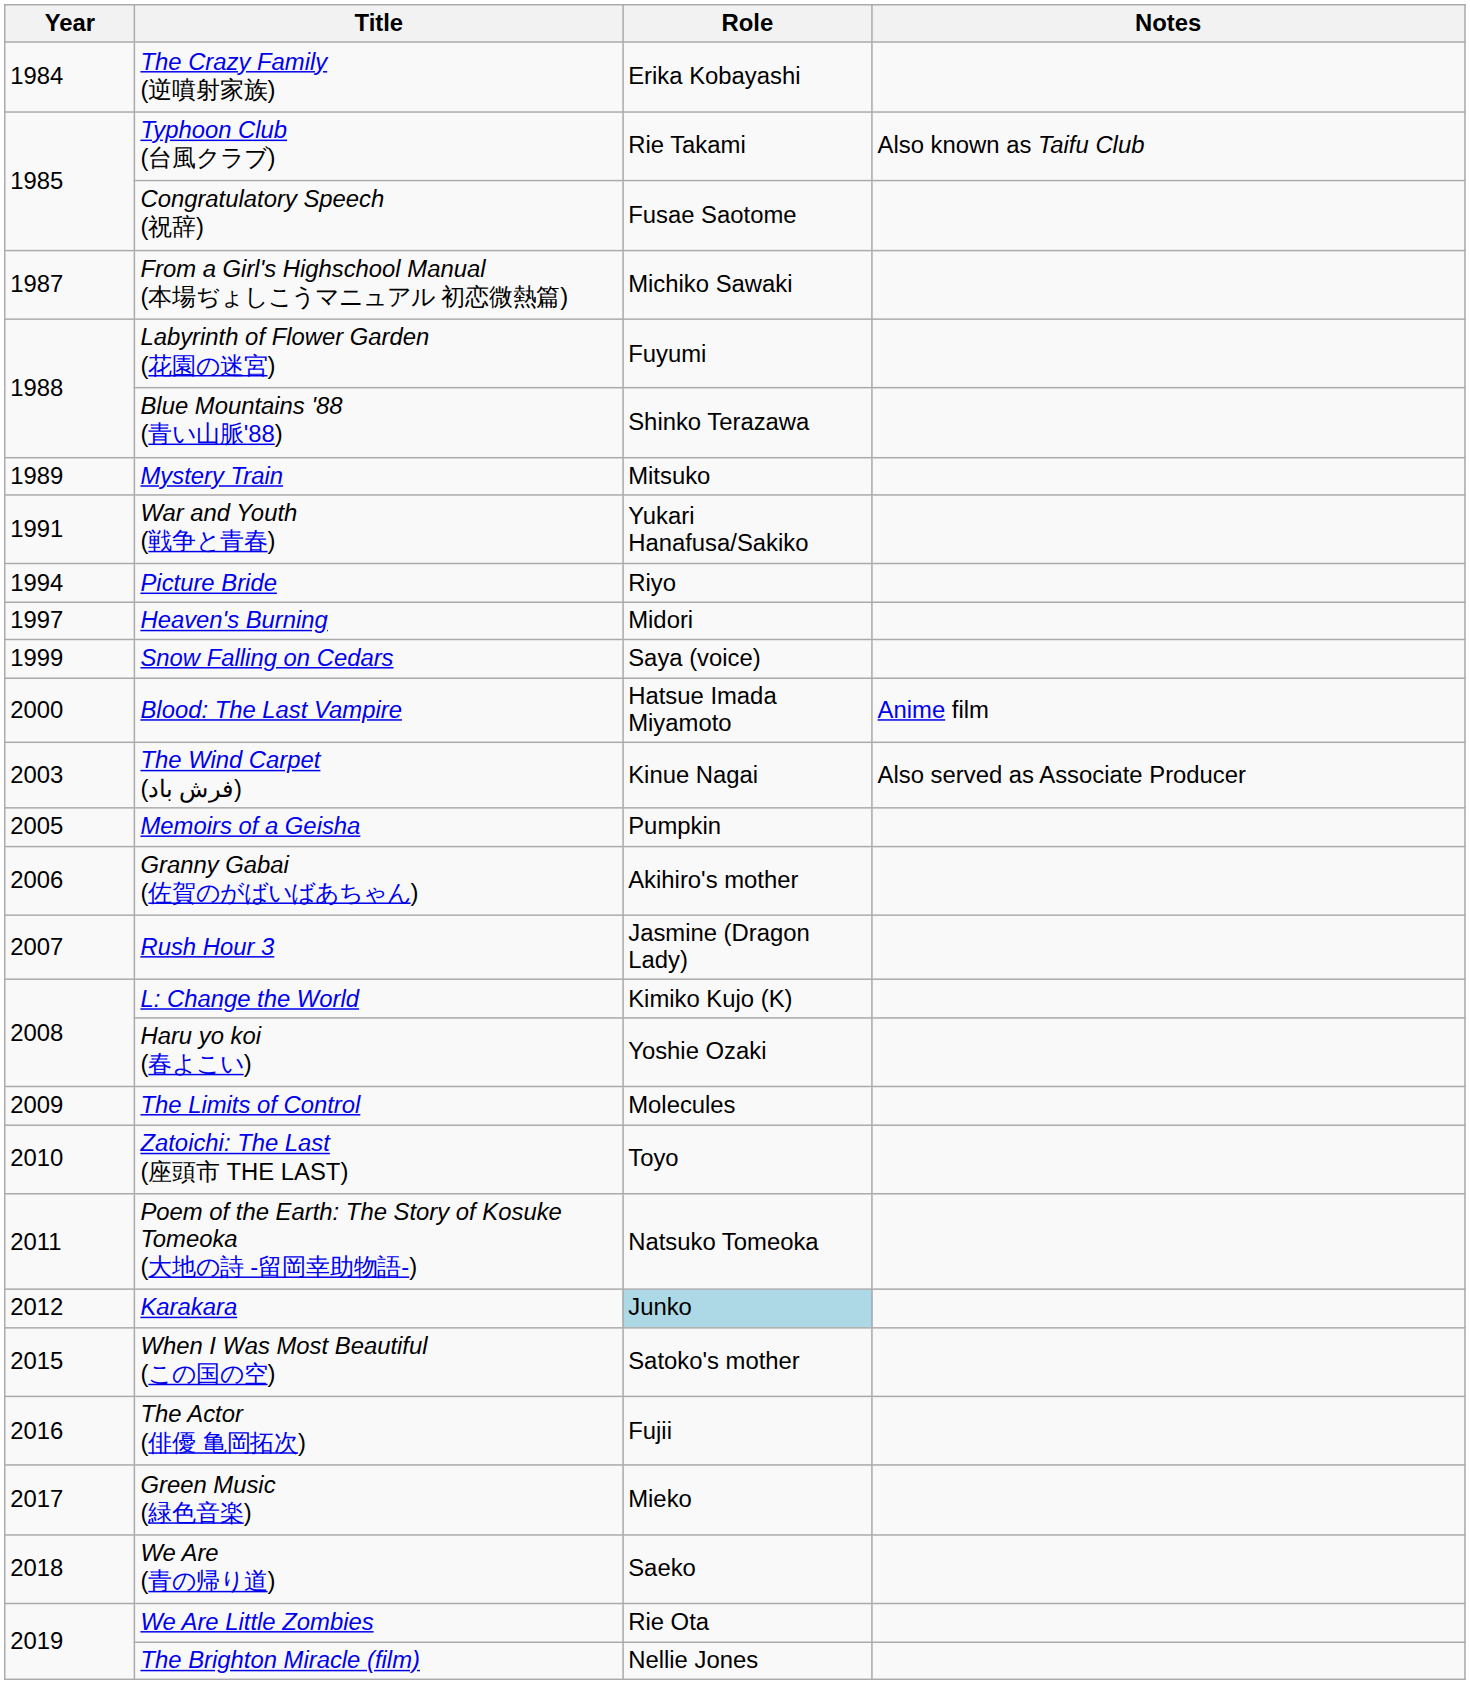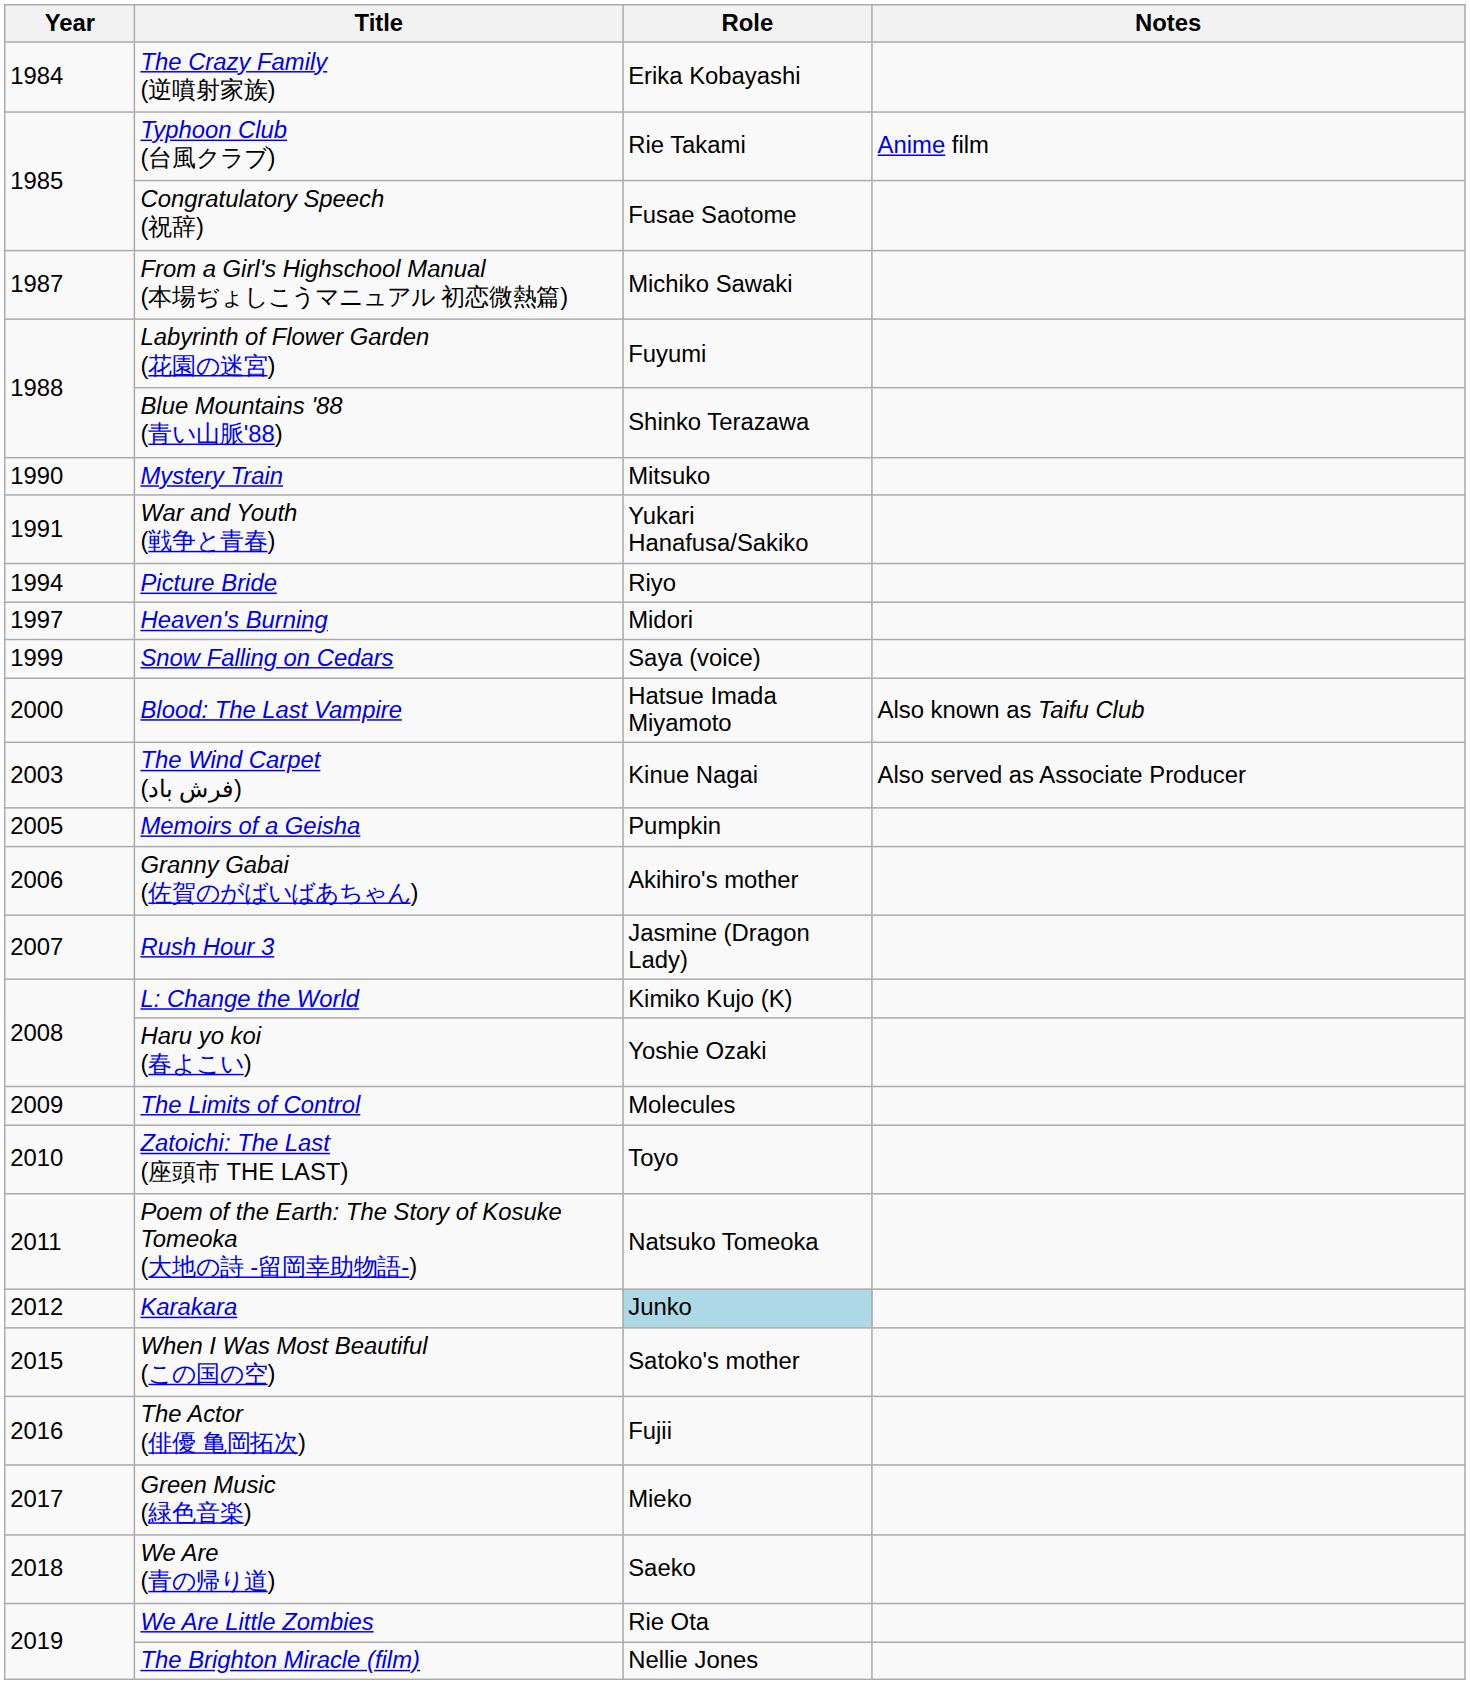Typhoon Club (台風クラブ) | Notes: Also known as Taifu Club -> Anime film
Mystery Train | Year: 1989 -> 1990
Blood: The Last Vampire | Notes: Anime film -> Also known as Taifu Club
